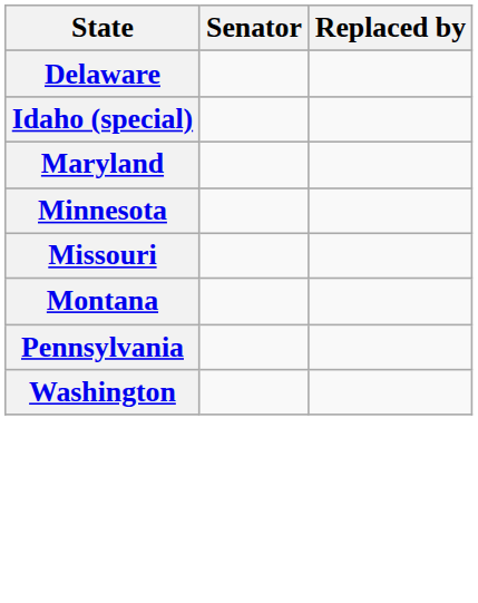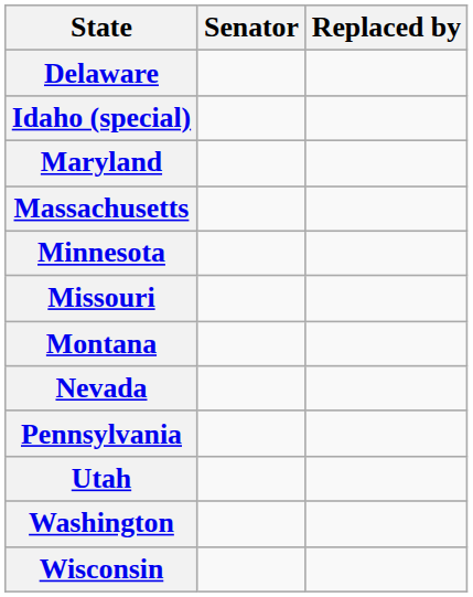+ row: Massachusetts
+ row: Nevada
+ row: Utah
+ row: Wisconsin
